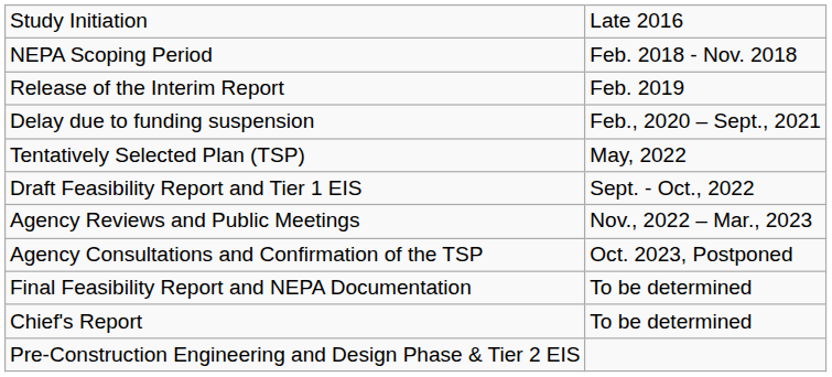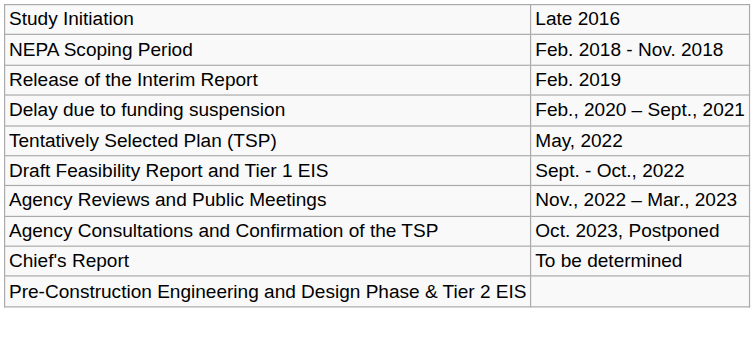- row: Final Feasibility Report and NEPA Documentation | To be determined
